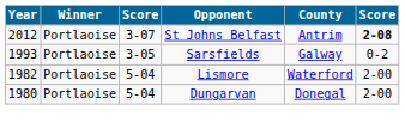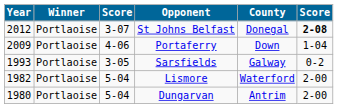St Johns Belfast | County: Antrim -> Donegal
+ row: 2009 | Portlaoise | 4-06 | Portaferry | Down | 1-04
Dungarvan | County: Donegal -> Antrim
